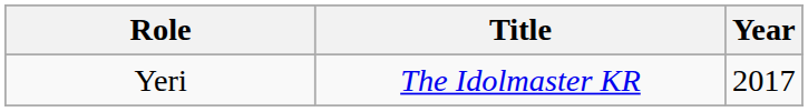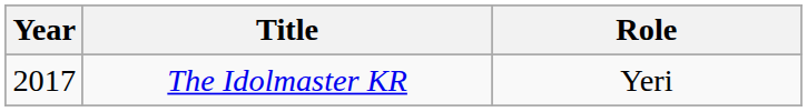columns swapped: Year <-> Role
